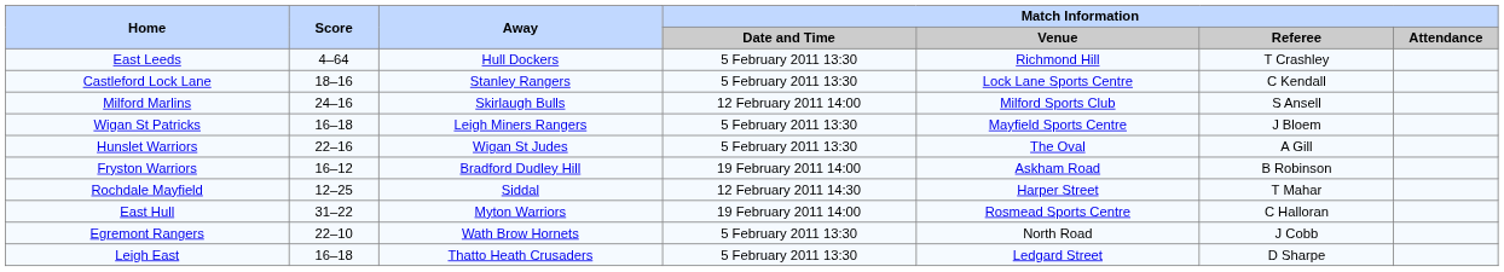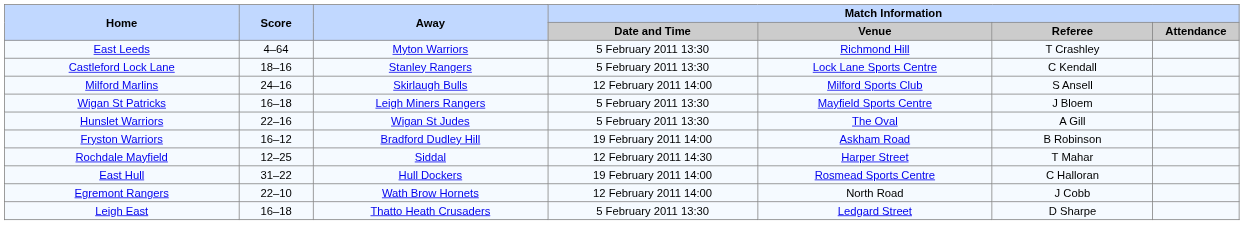East Leeds | Away: Hull Dockers -> Myton Warriors
East Hull | Away: Myton Warriors -> Hull Dockers
Egremont Rangers | Match Information / Date and Time: 5 February 2011 13:30 -> 12 February 2011 14:00
